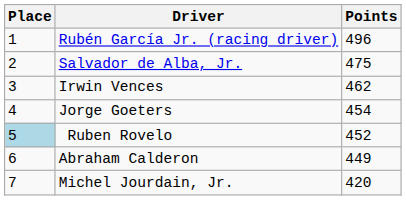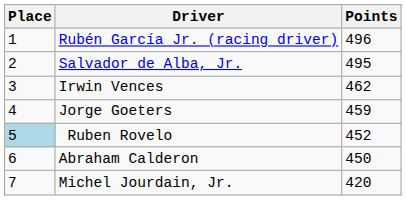Salvador de Alba, Jr. | Points: 475 -> 495
Jorge Goeters | Points: 454 -> 459
Abraham Calderon | Points: 449 -> 450
